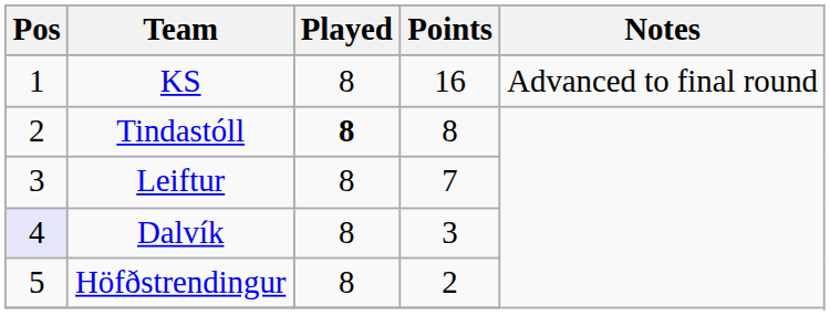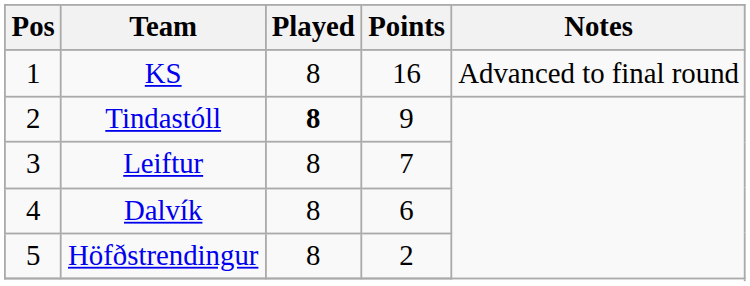Tindastóll | Points: 8 -> 9
Dalvík | Pos: lavender background -> no background
Dalvík | Points: 3 -> 6
